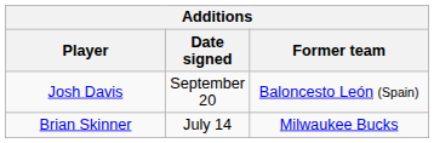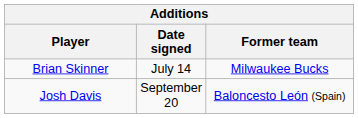rows swapped: Brian Skinner <-> Josh Davis
